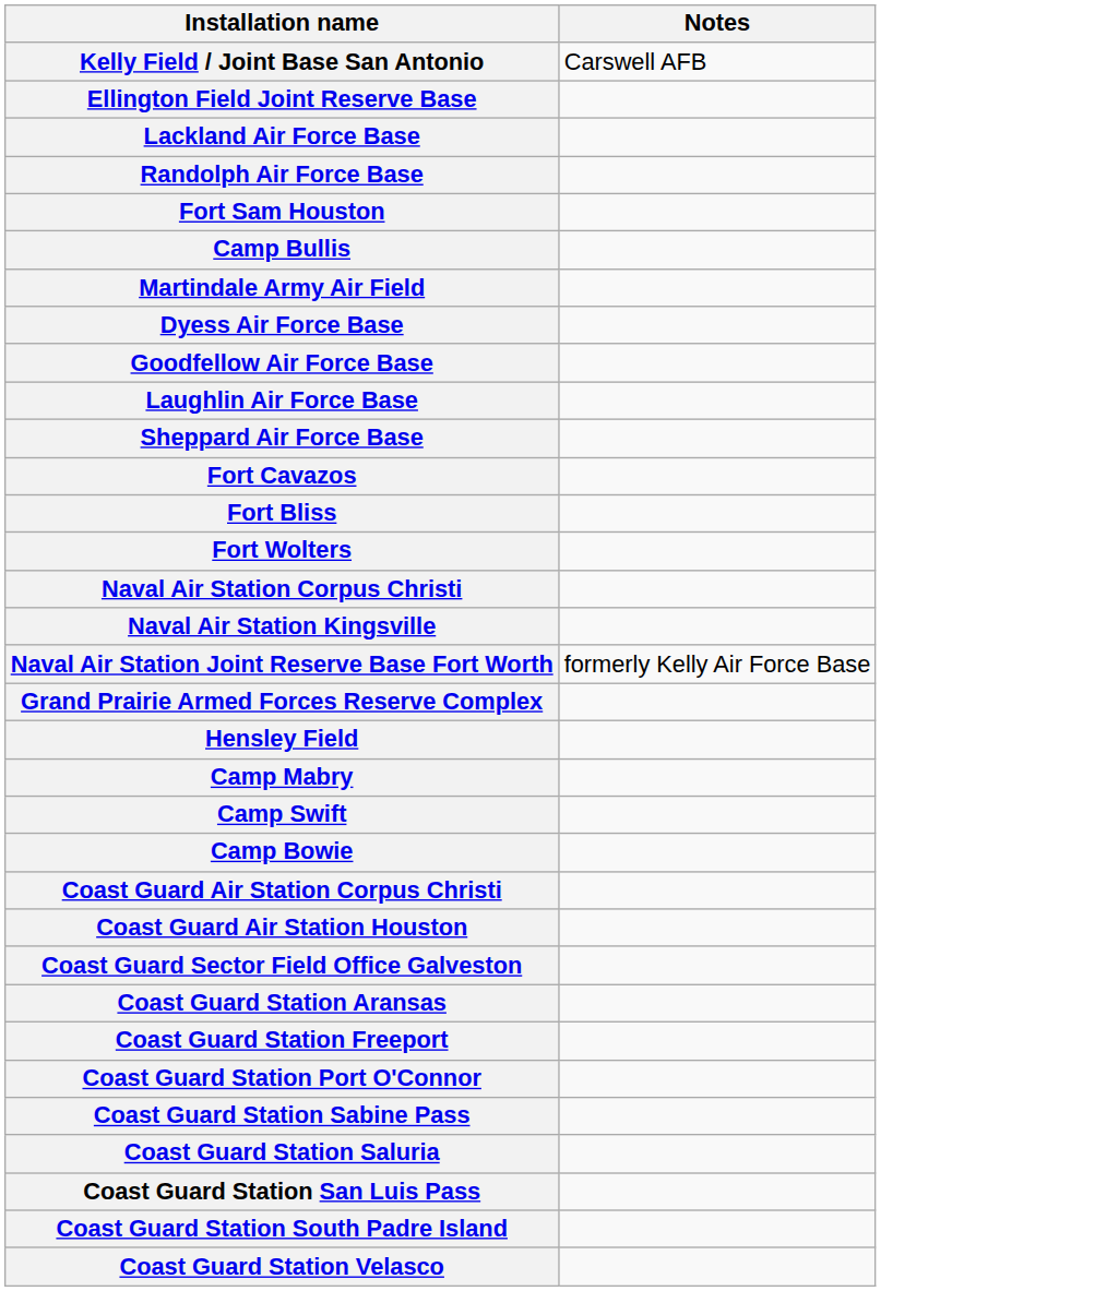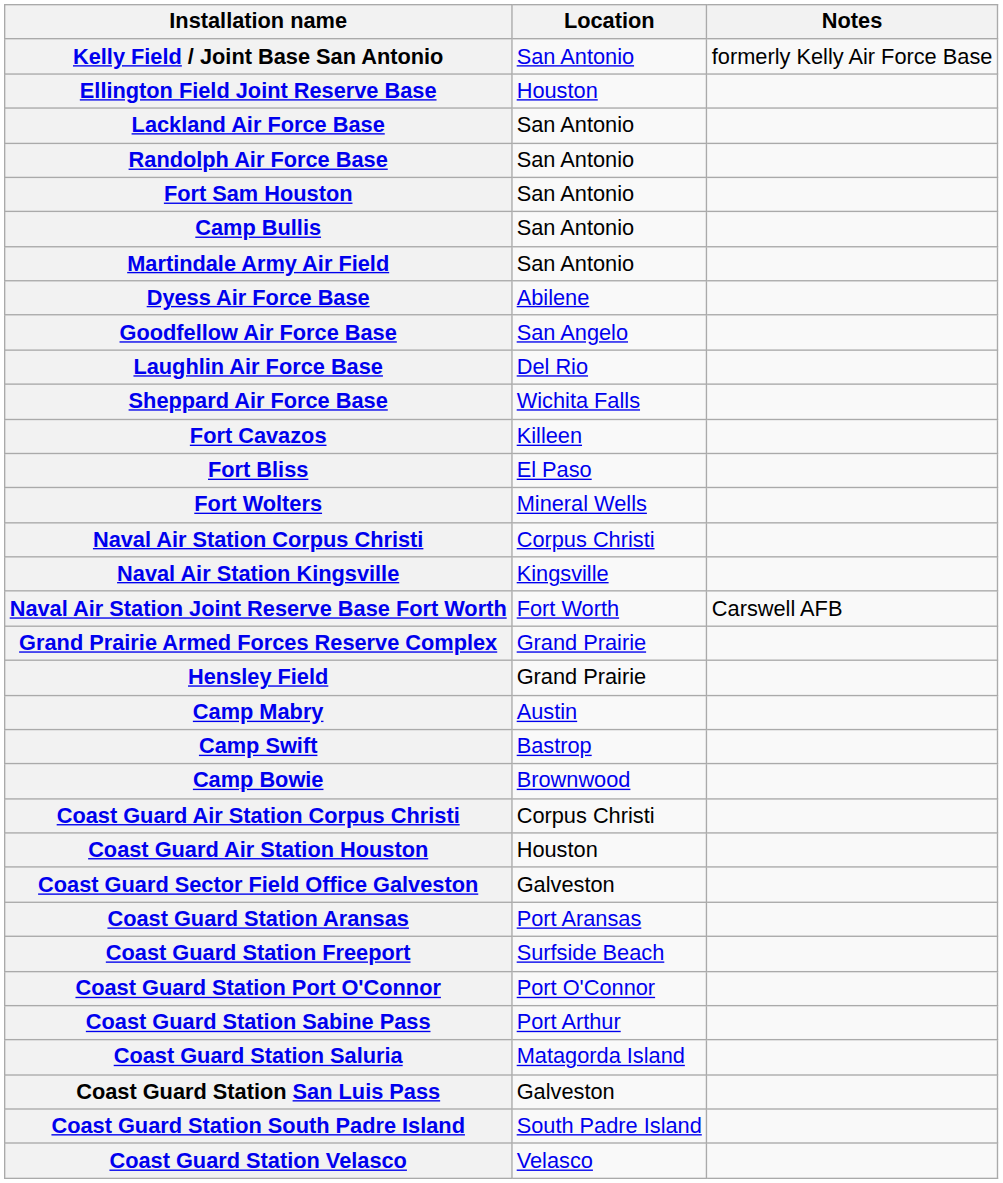+ column: Location | San Antonio | Houston | San Antonio | San Antonio | San Antonio | San Antonio | San Antonio | Abilene | San Angelo | Del Rio | Wichita Falls | Killeen | El Paso | Mineral Wells | Corpus Christi | Kingsville | Fort Worth | Grand Prairie | Grand Prairie | Austin | Bastrop | Brownwood | Corpus Christi | Houston | Galveston | Port Aransas | Surfside Beach | Port O'Connor | Port Arthur | Matagorda Island | Galveston | South Padre Island | Velasco
Kelly Field / Joint Base San Antonio | Notes: Carswell AFB -> formerly Kelly Air Force Base
Naval Air Station Joint Reserve Base Fort Worth | Notes: formerly Kelly Air Force Base -> Carswell AFB
